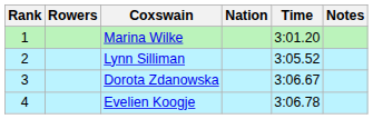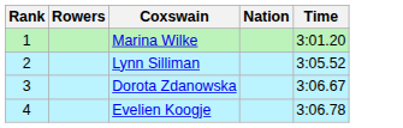- column: Notes
